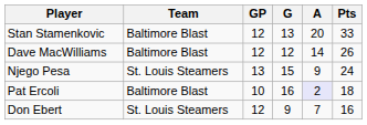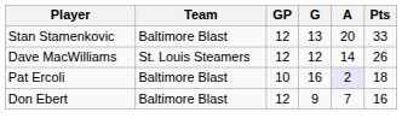Dave MacWilliams | Team: Baltimore Blast -> St. Louis Steamers
- row: Njego Pesa | St. Louis Steamers | 13 | 15 | 9 | 24
Don Ebert | Team: St. Louis Steamers -> Baltimore Blast
